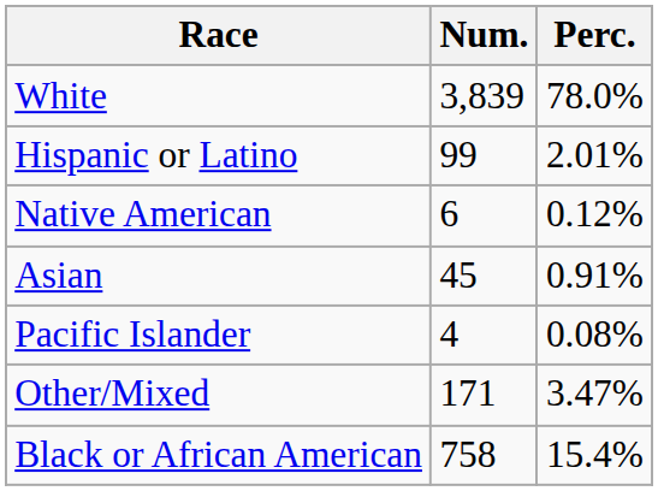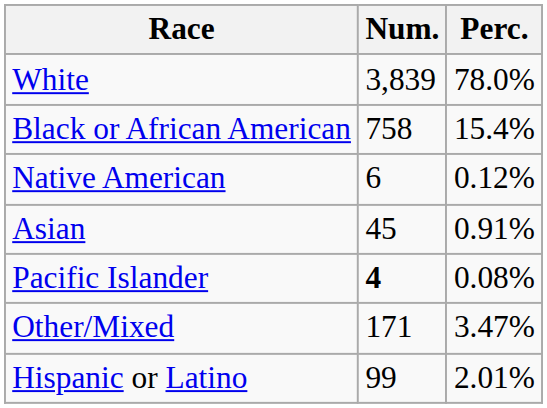rows swapped: Black or African American <-> Hispanic or Latino
Pacific Islander | Num.: normal -> bold
